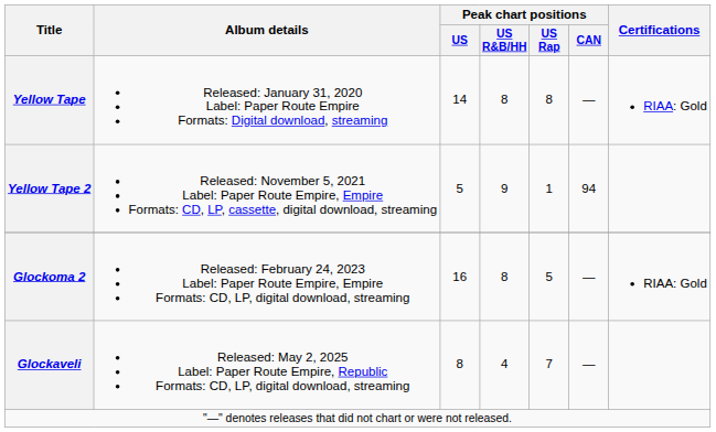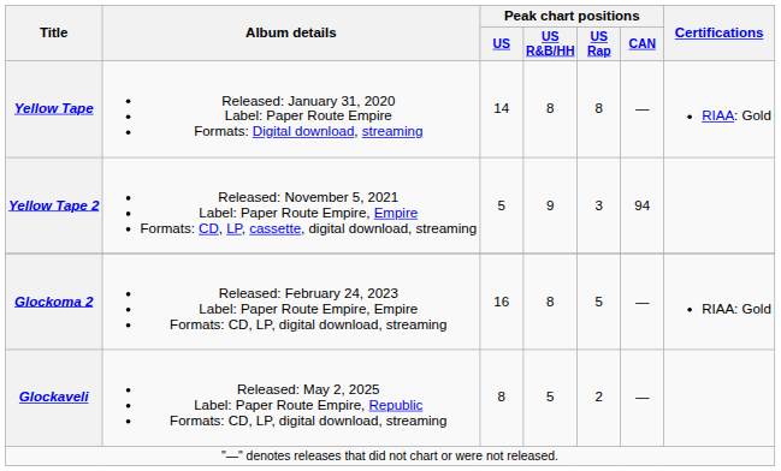Yellow Tape 2 | Peak chart positions / US Rap: 1 -> 3
Glockaveli | Peak chart positions / US R&B/HH: 4 -> 5
Glockaveli | Peak chart positions / US Rap: 7 -> 2
